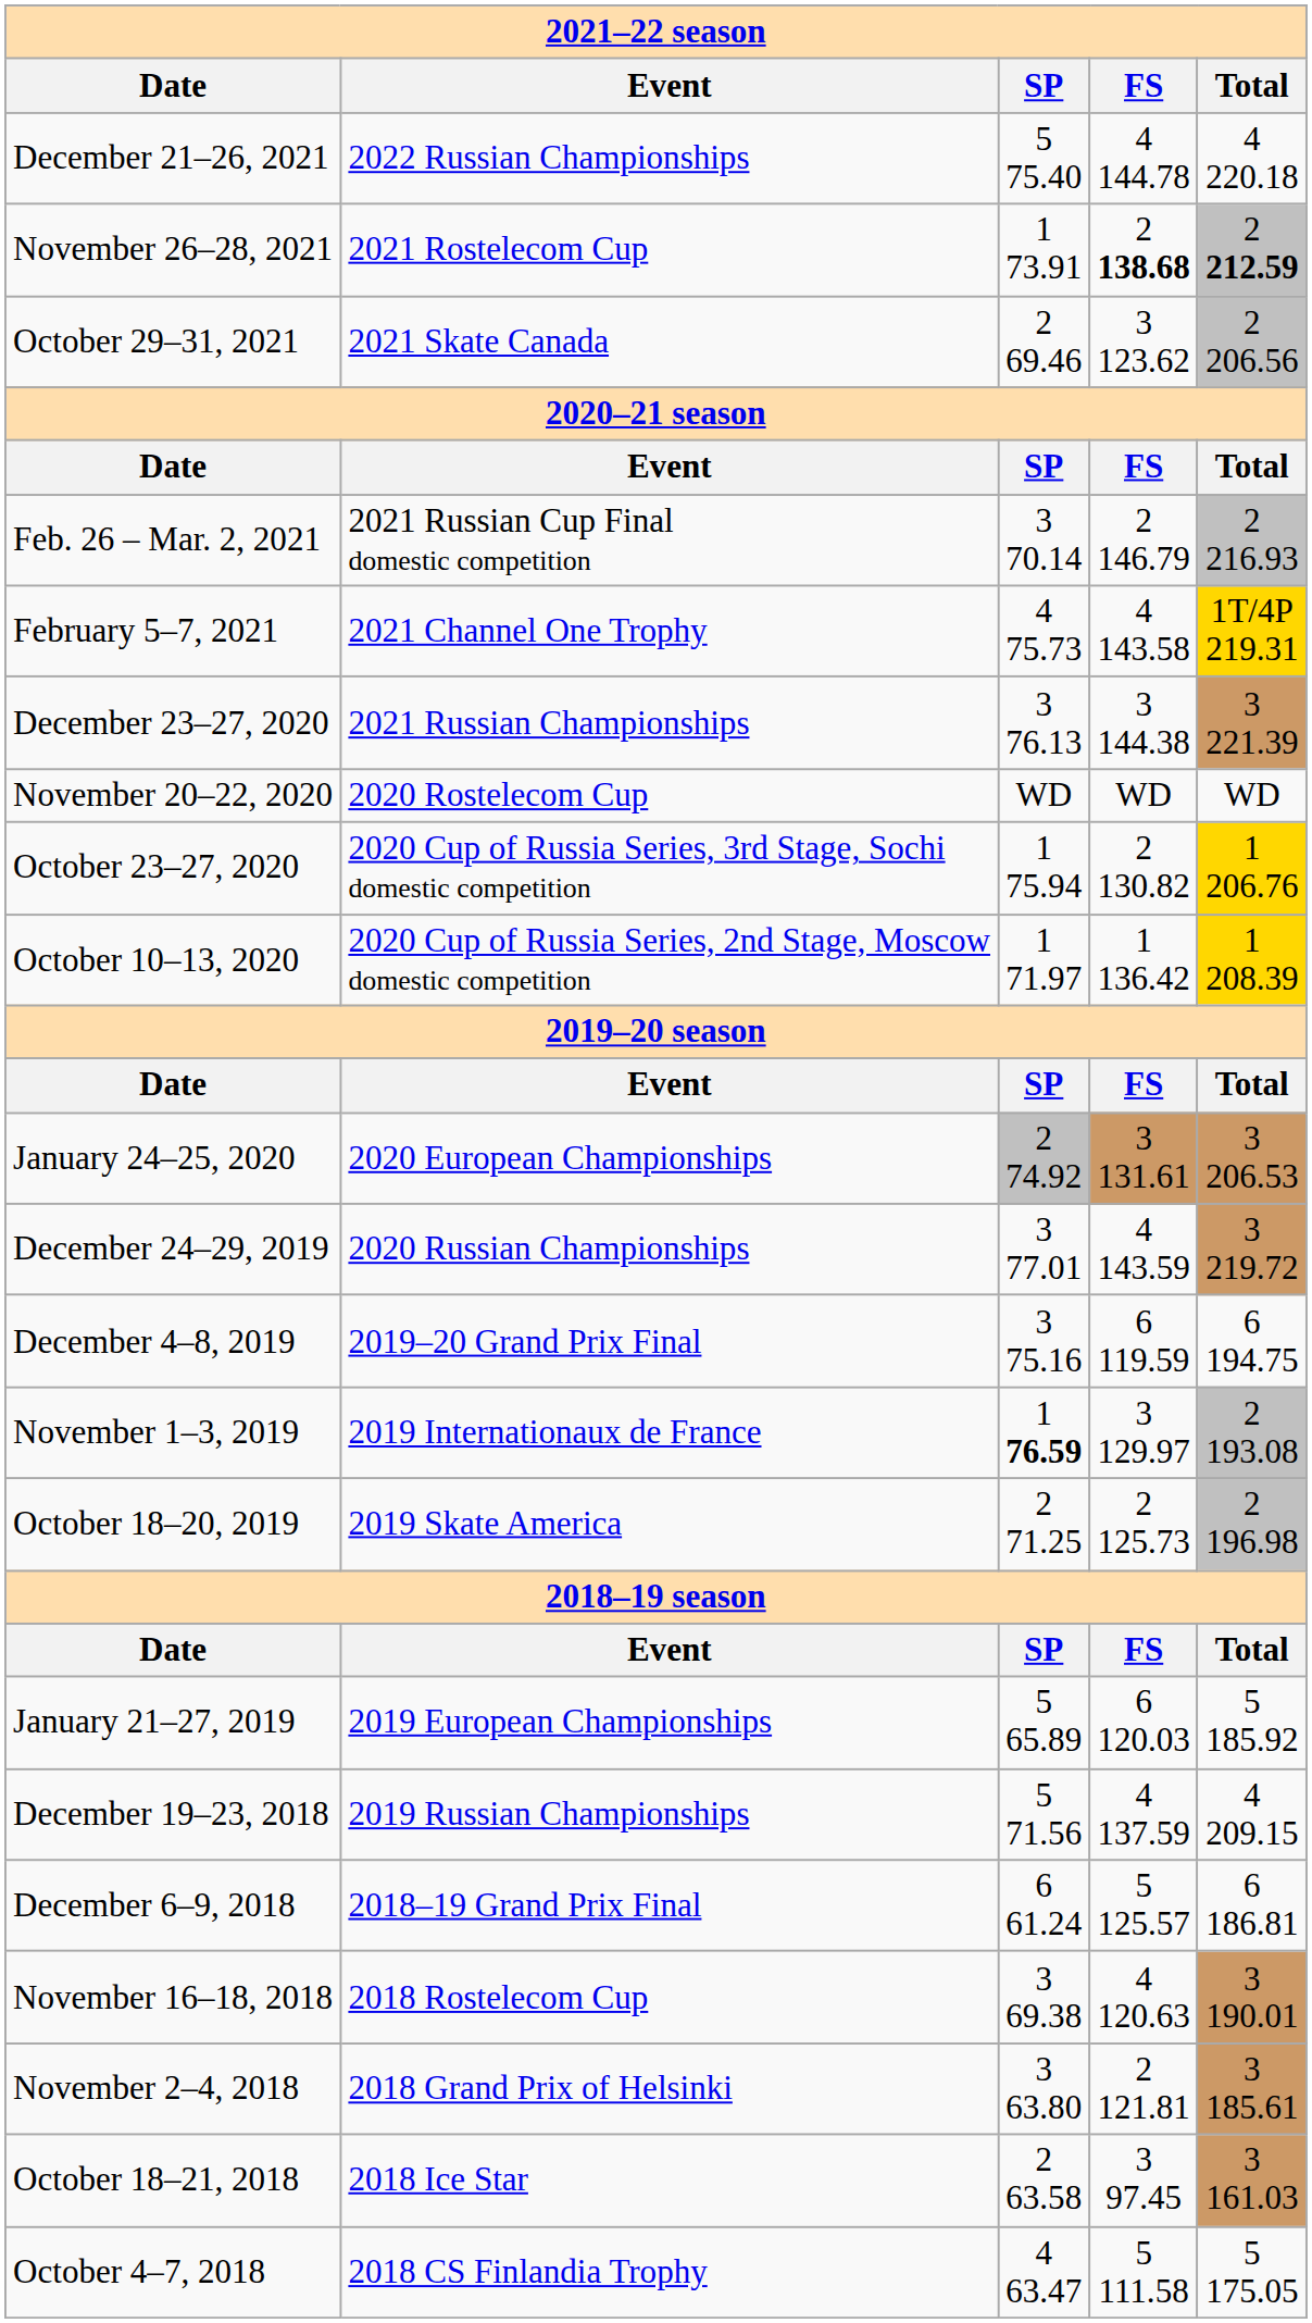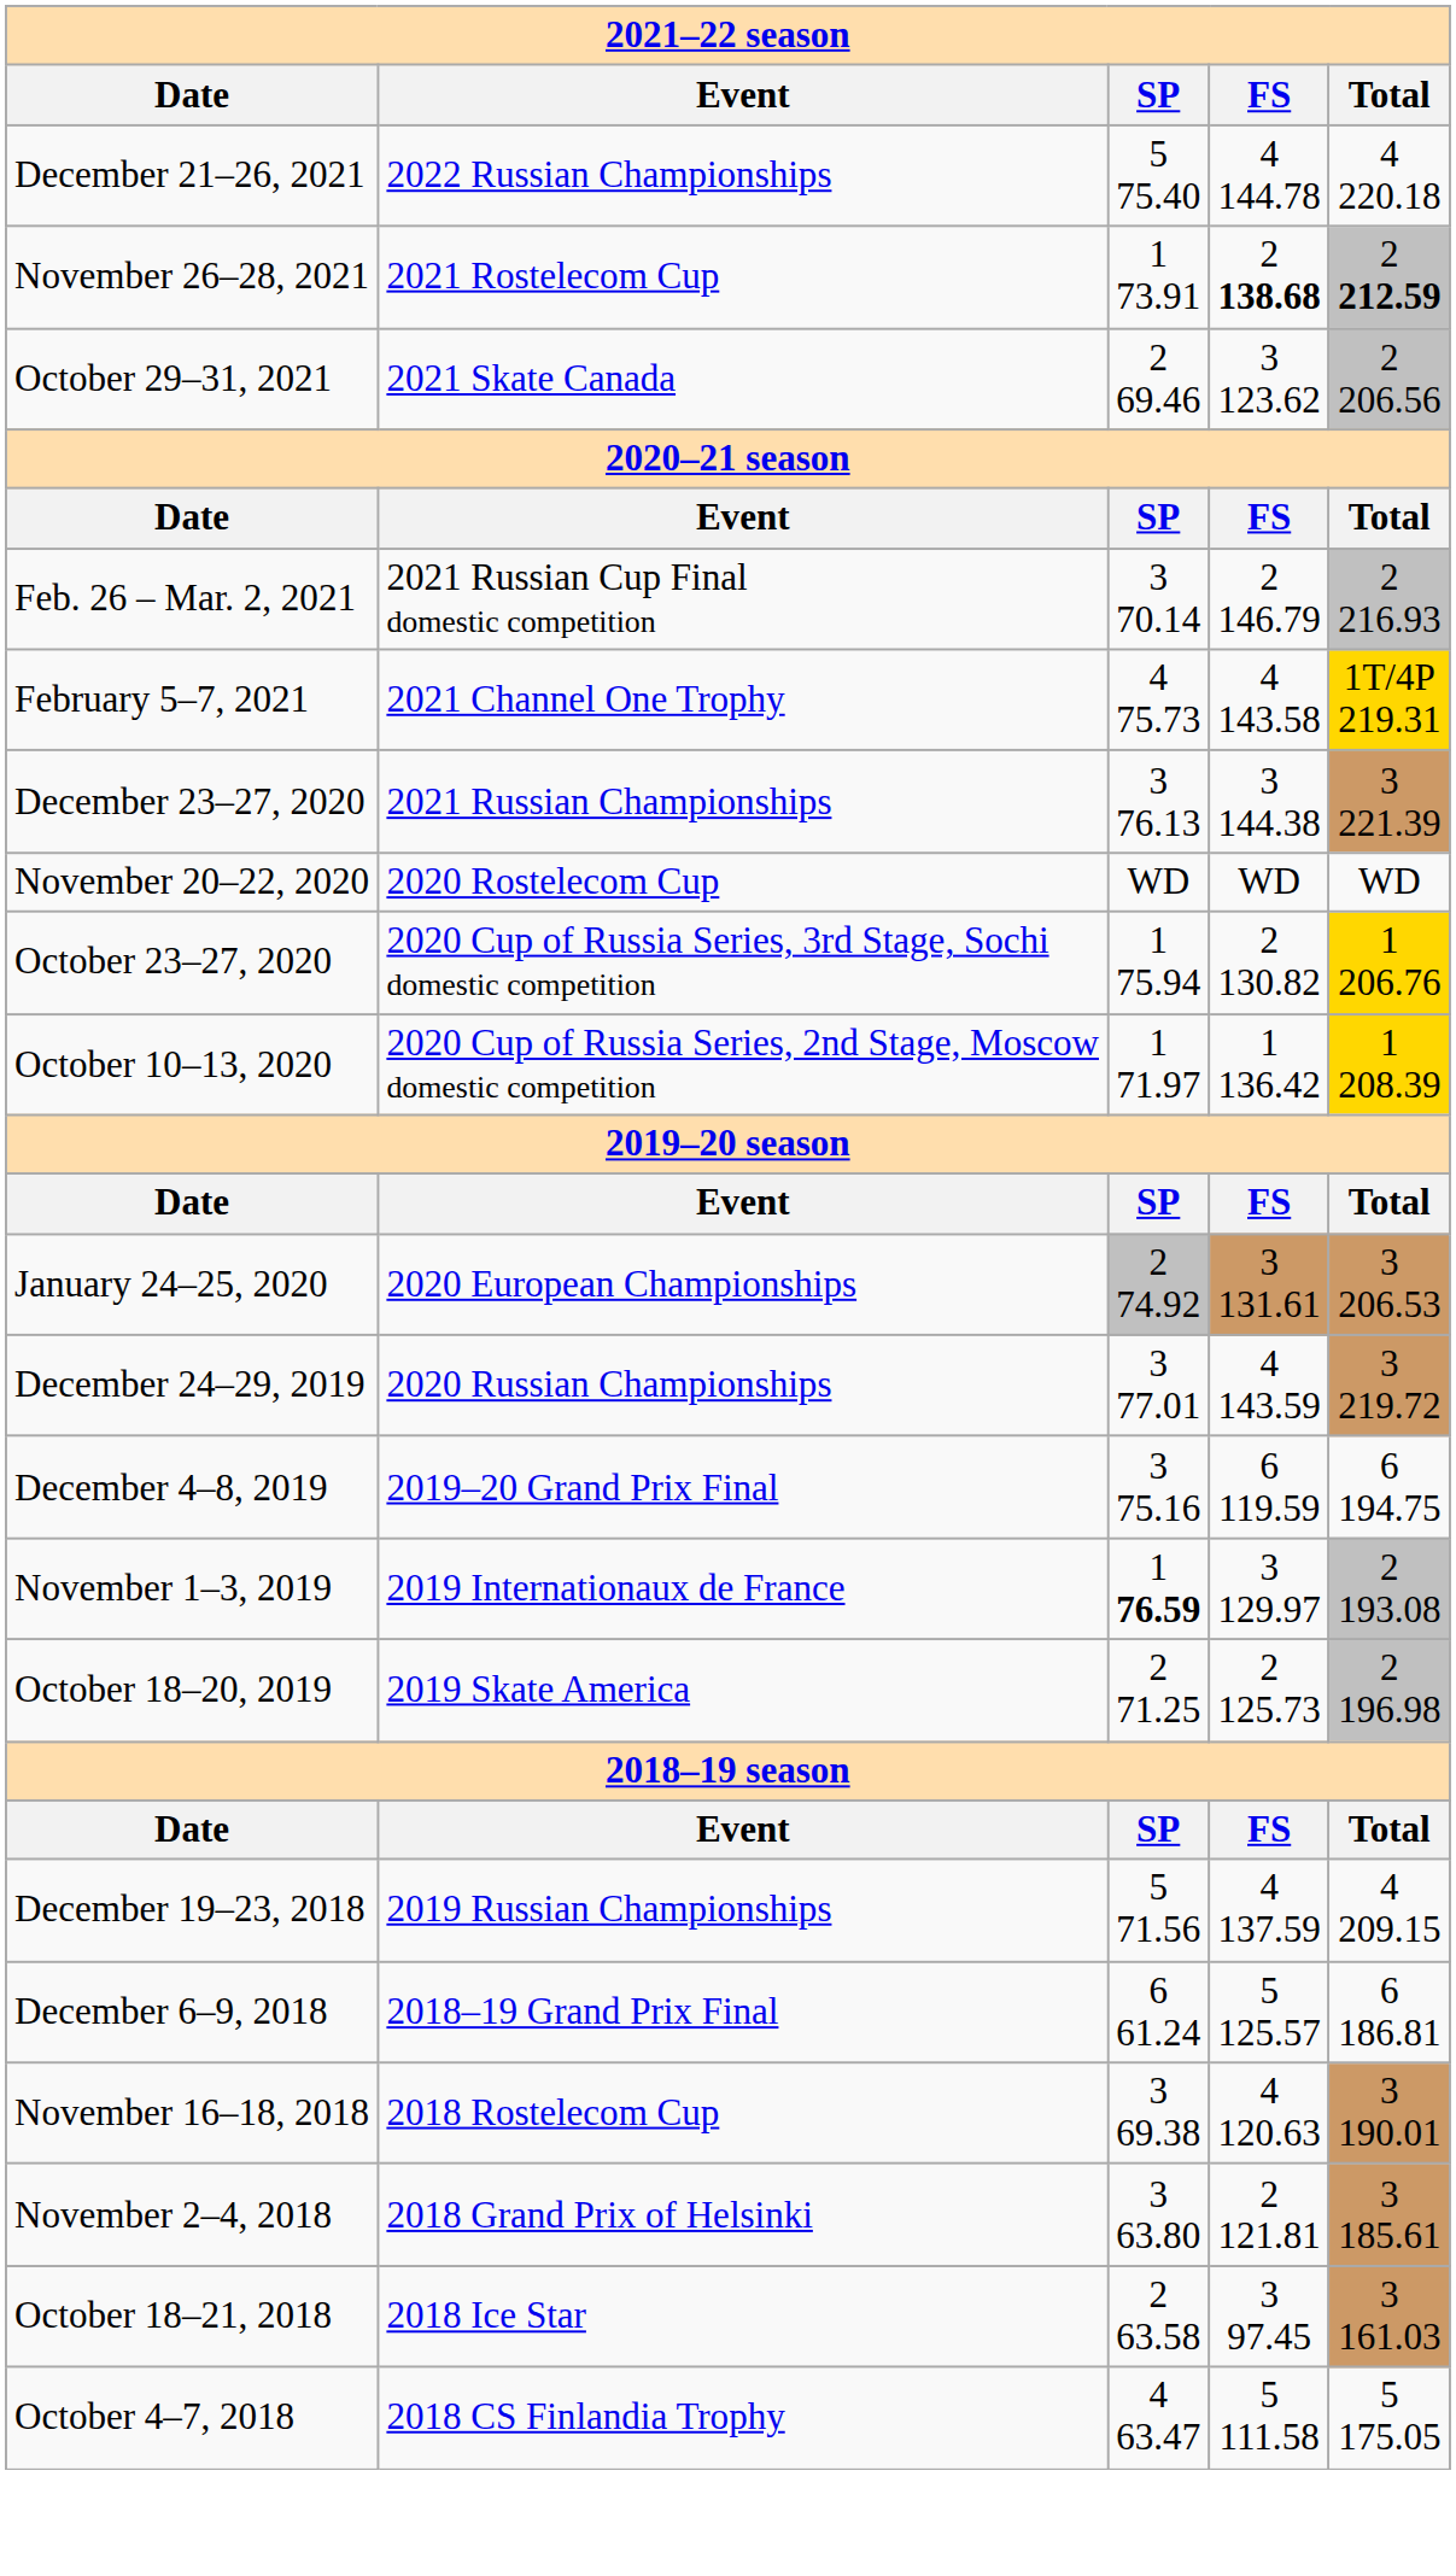- row: January 21–27, 2019 | 2019 European Championships | 5 65.89 | 6 120.03 | 5 185.92
